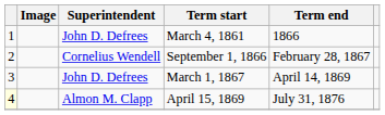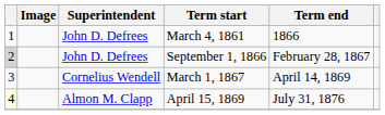September 1, 1866 | column 1: no background -> lightgrey background
September 1, 1866 | Superintendent: Cornelius Wendell -> John D. Defrees
March 1, 1867 | Superintendent: John D. Defrees -> Cornelius Wendell
